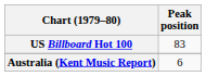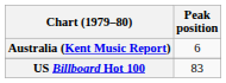rows swapped: Australia (Kent Music Report) <-> US Billboard Hot 100
